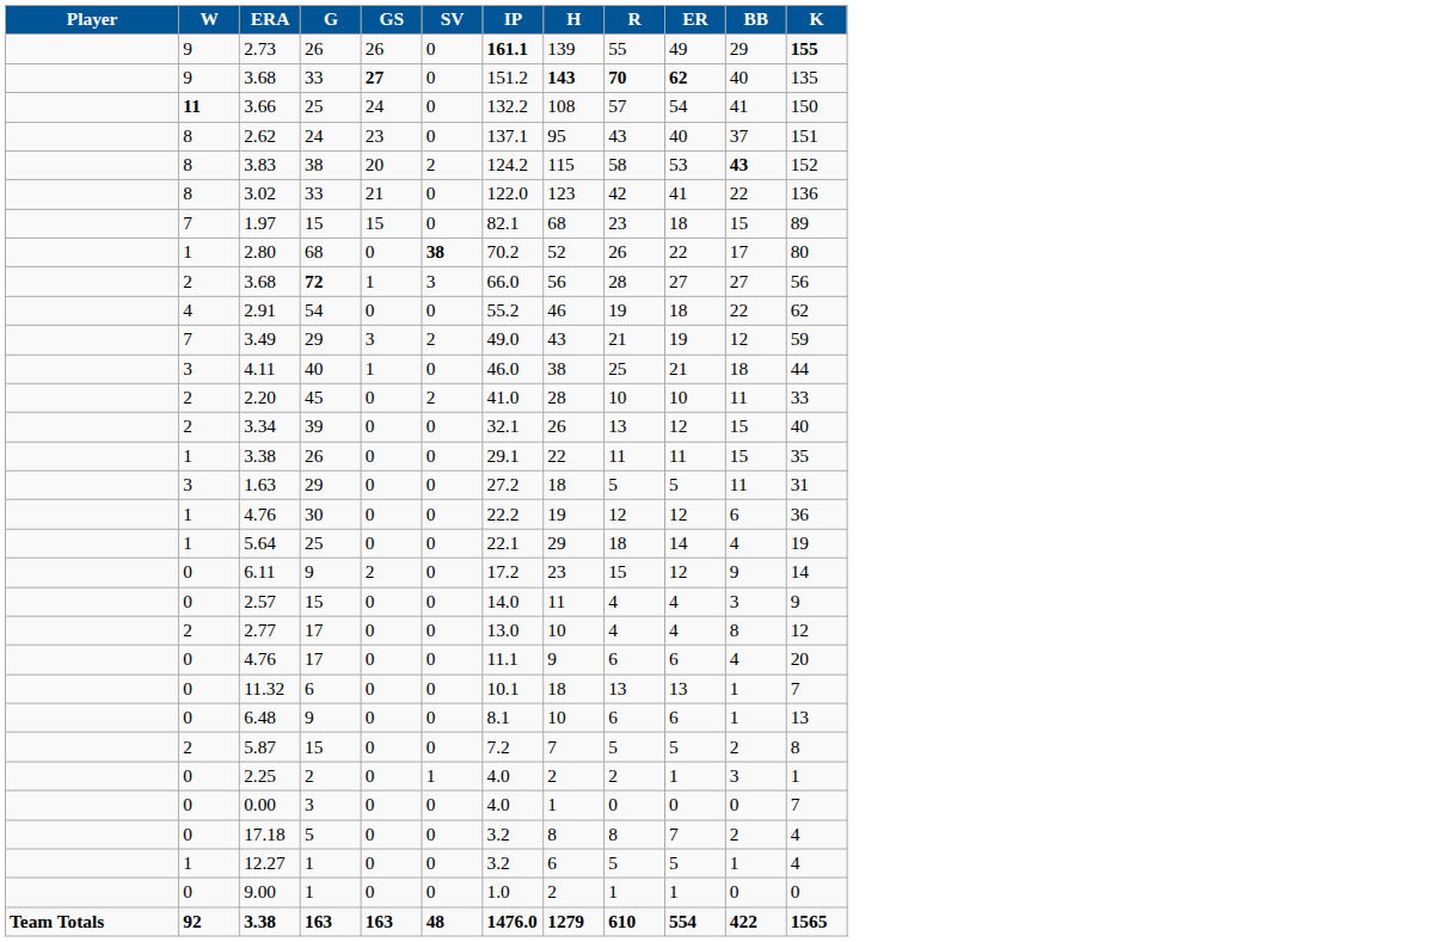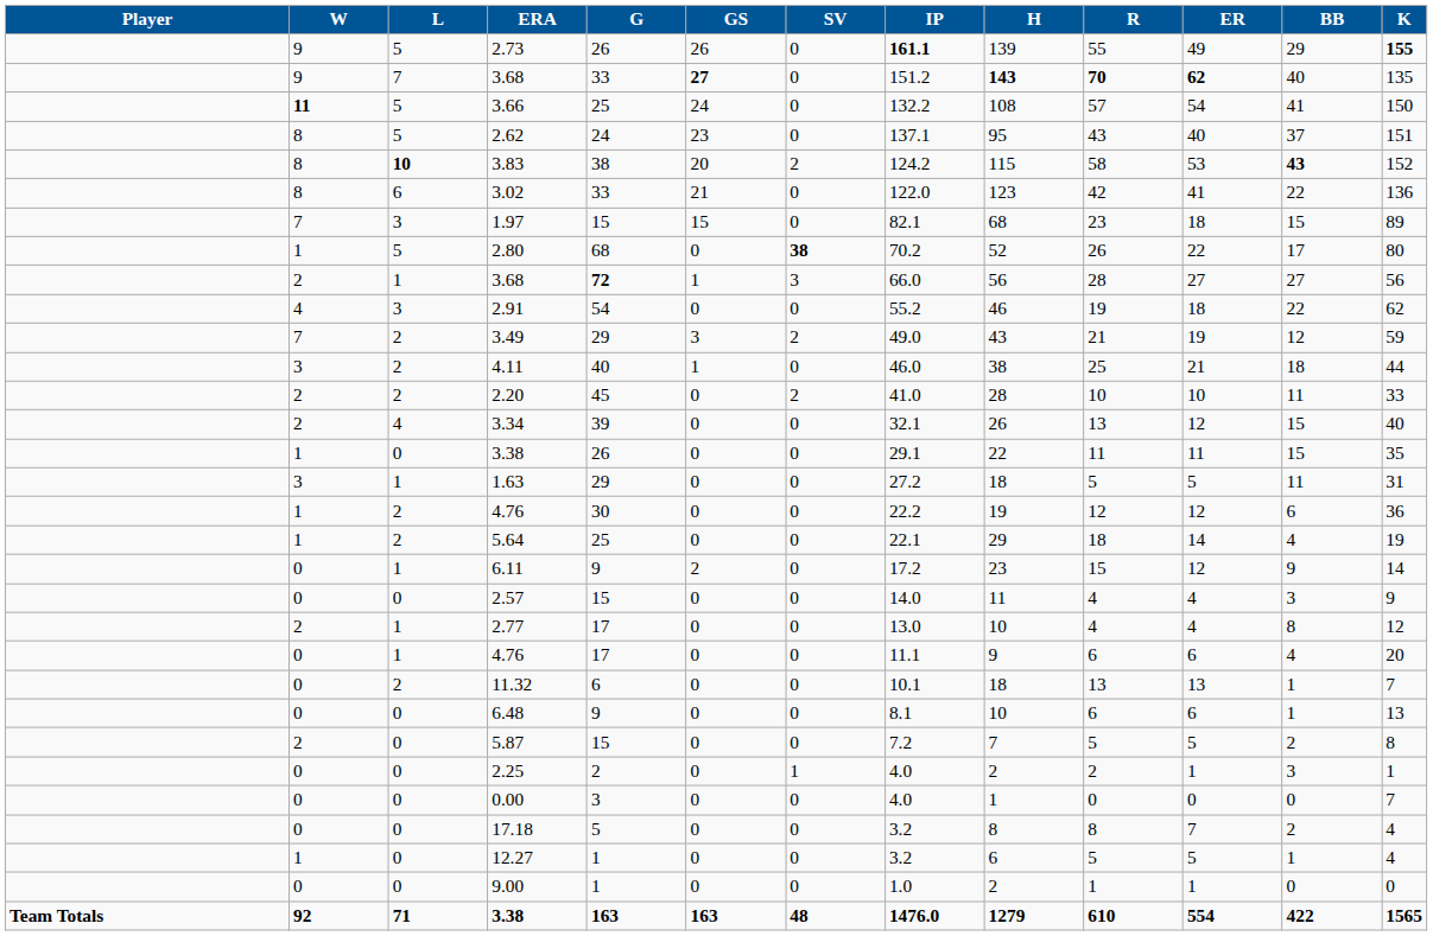+ column: L | 5 | 7 | 5 | 5 | 10 | 6 | 3 | 5 | 1 | 3 | 2 | 2 | 2 | 4 | 0 | 1 | 2 | 2 | 1 | 0 | 1 | 1 | 2 | 0 | 0 | 0 | 0 | 0 | 0 | 0 | 71
